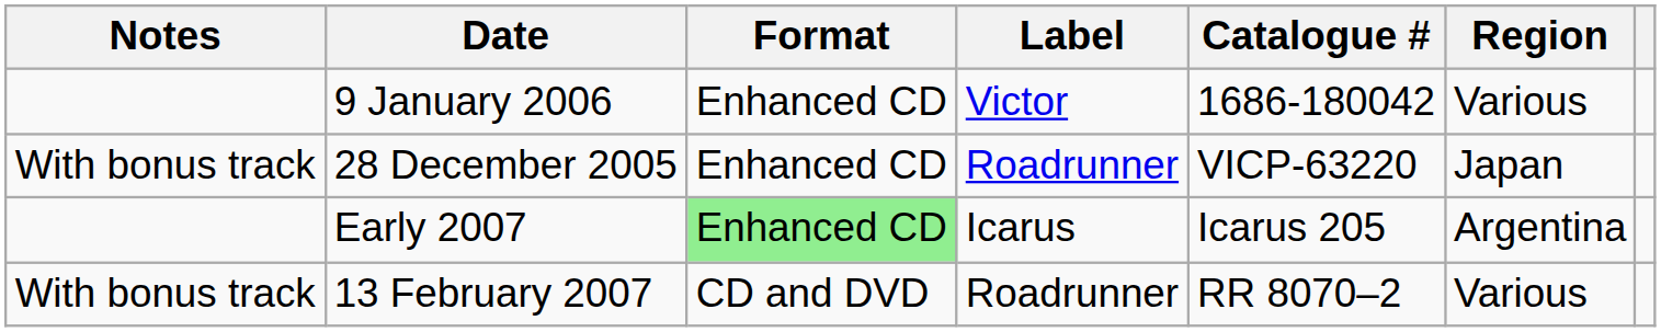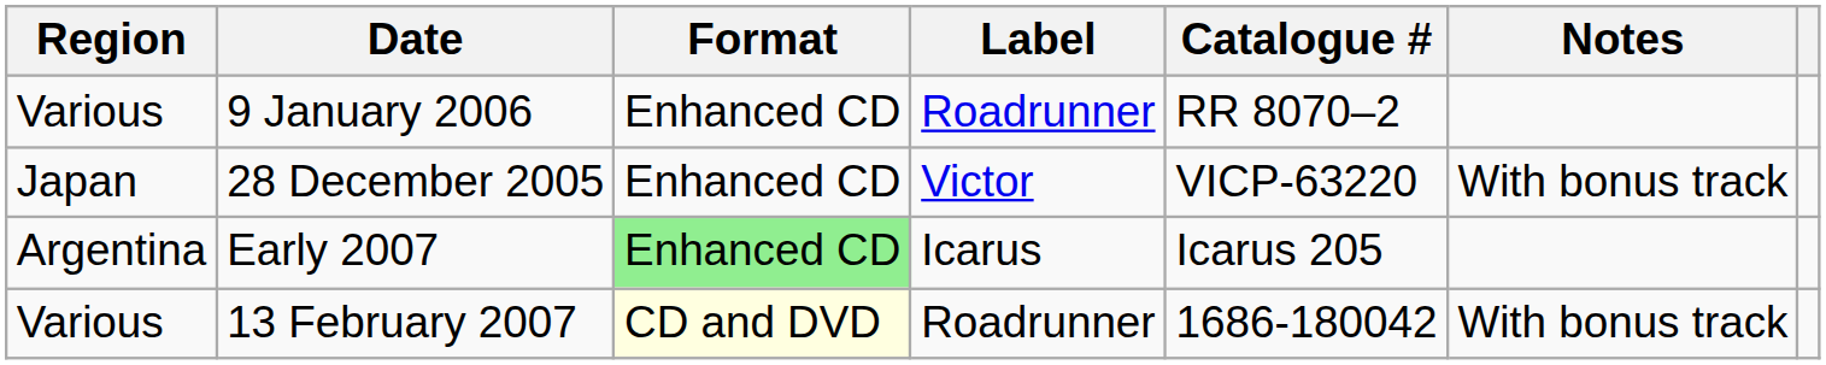columns swapped: Region <-> Notes
9 January 2006 | Label: Victor -> Roadrunner
9 January 2006 | Catalogue #: 1686-180042 -> RR 8070–2
28 December 2005 | Label: Roadrunner -> Victor
13 February 2007 | Format: no background -> lightyellow background
13 February 2007 | Catalogue #: RR 8070–2 -> 1686-180042
